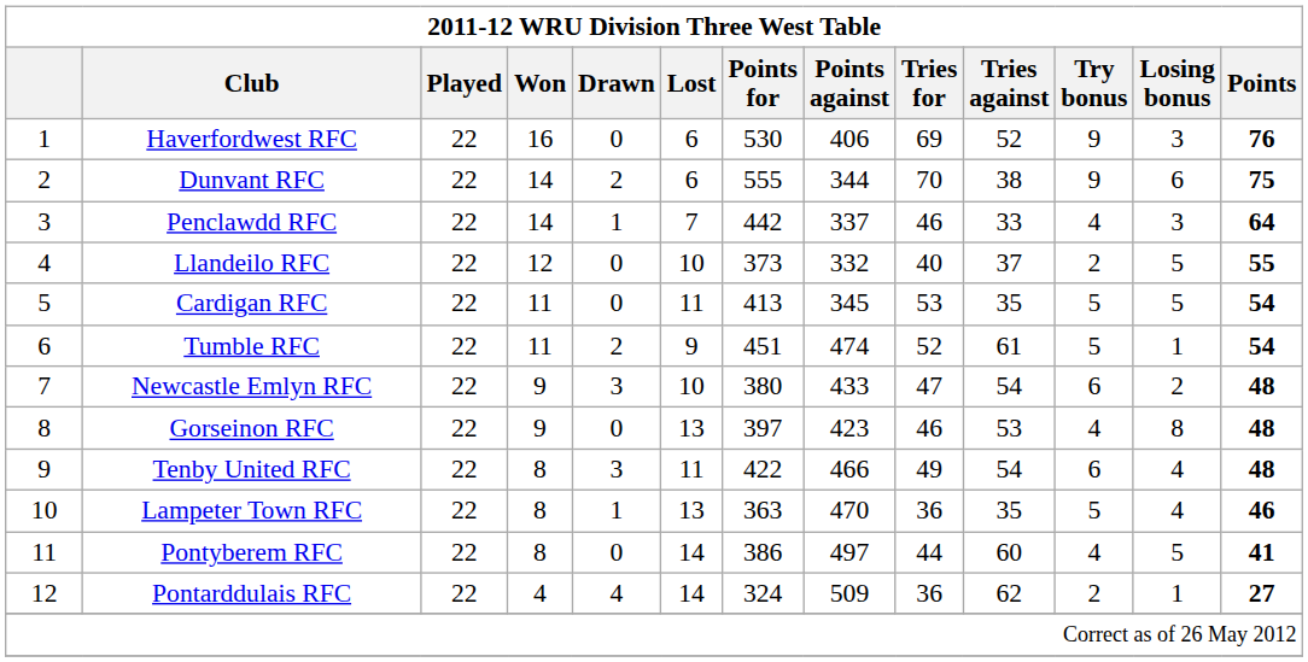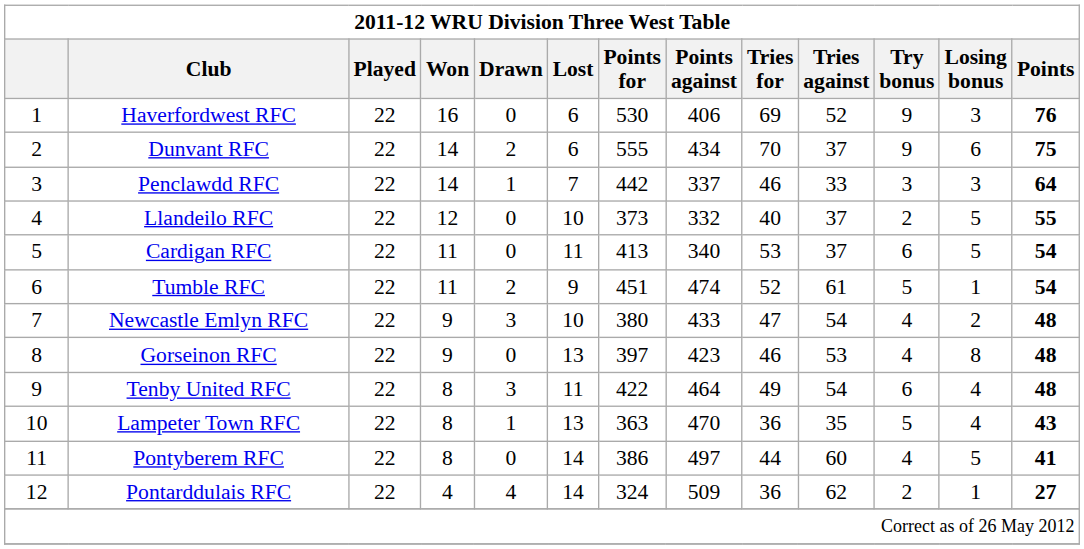Dunvant RFC | Points against: 344 -> 434
Dunvant RFC | Tries against: 38 -> 37
Penclawdd RFC | Try bonus: 4 -> 3
Cardigan RFC | Points against: 345 -> 340
Cardigan RFC | Tries against: 35 -> 37
Cardigan RFC | Try bonus: 5 -> 6
Newcastle Emlyn RFC | Try bonus: 6 -> 4
Tenby United RFC | Points against: 466 -> 464
Lampeter Town RFC | Points: 46 -> 43
